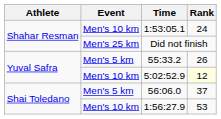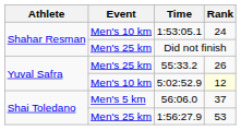55:33.2 | Event: Men's 5 km -> Men's 25 km
1:56:27.9 | Event: Men's 10 km -> Men's 25 km
